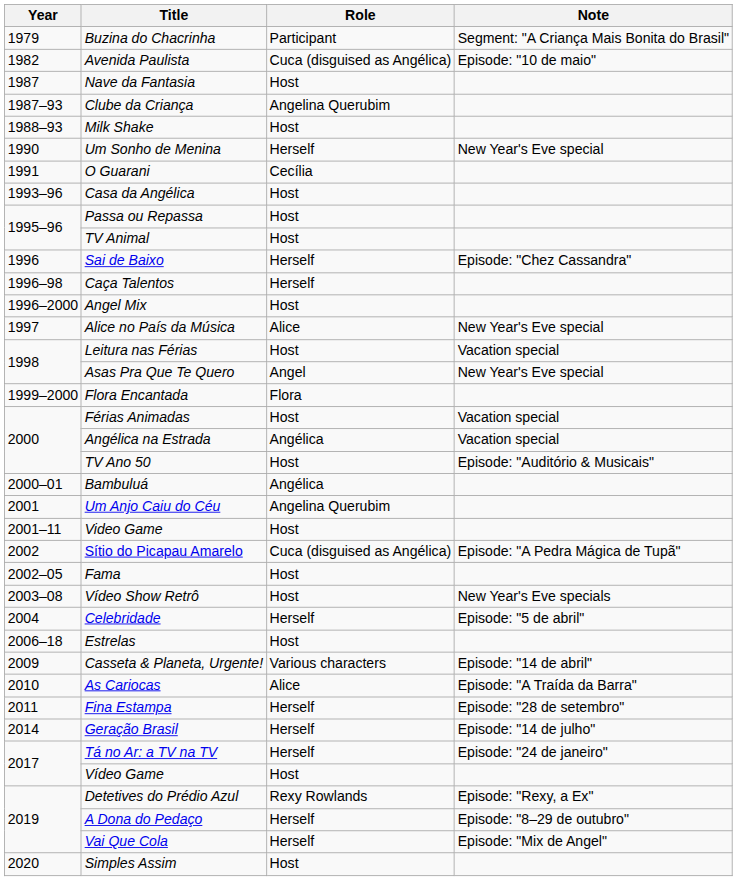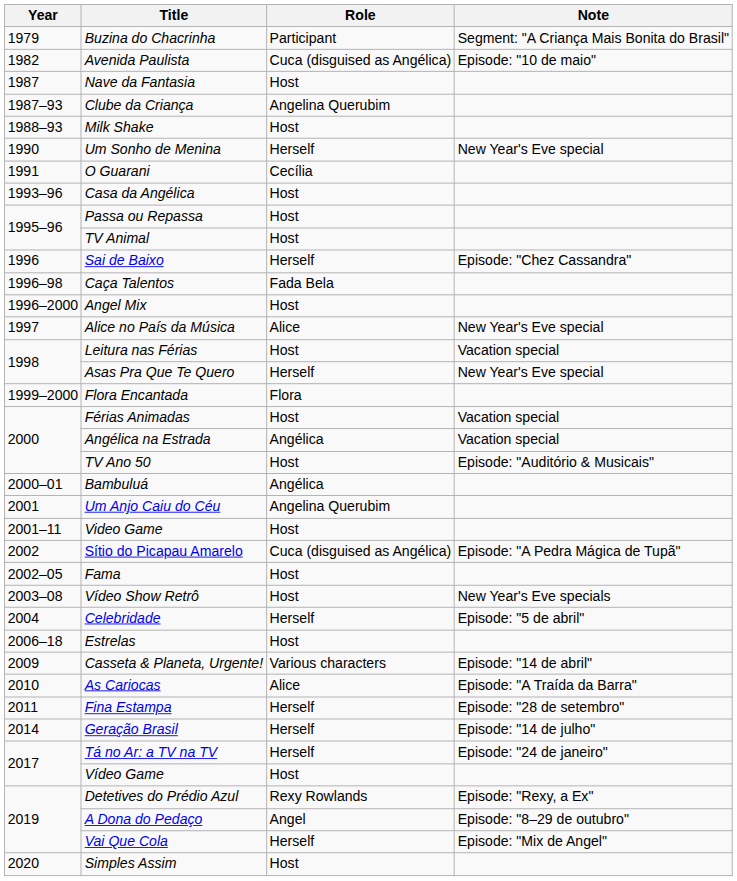Caça Talentos | Role: Herself -> Fada Bela
Asas Pra Que Te Quero | Role: Angel -> Herself
A Dona do Pedaço | Role: Herself -> Angel
